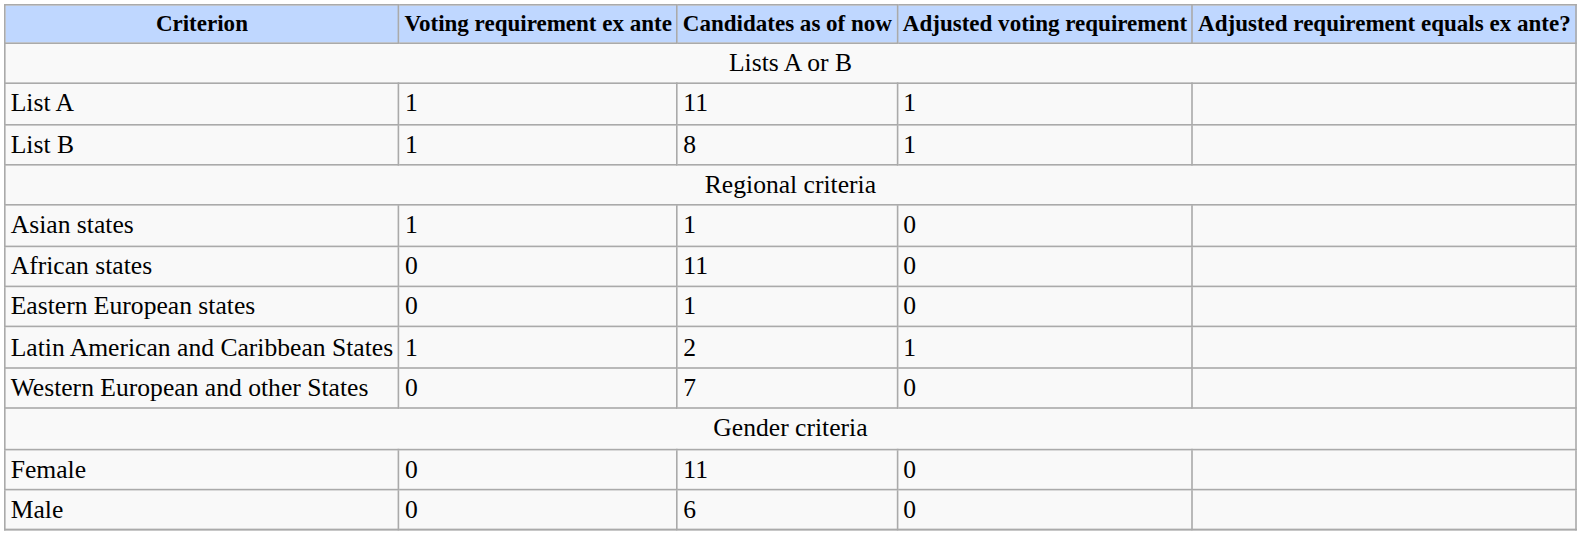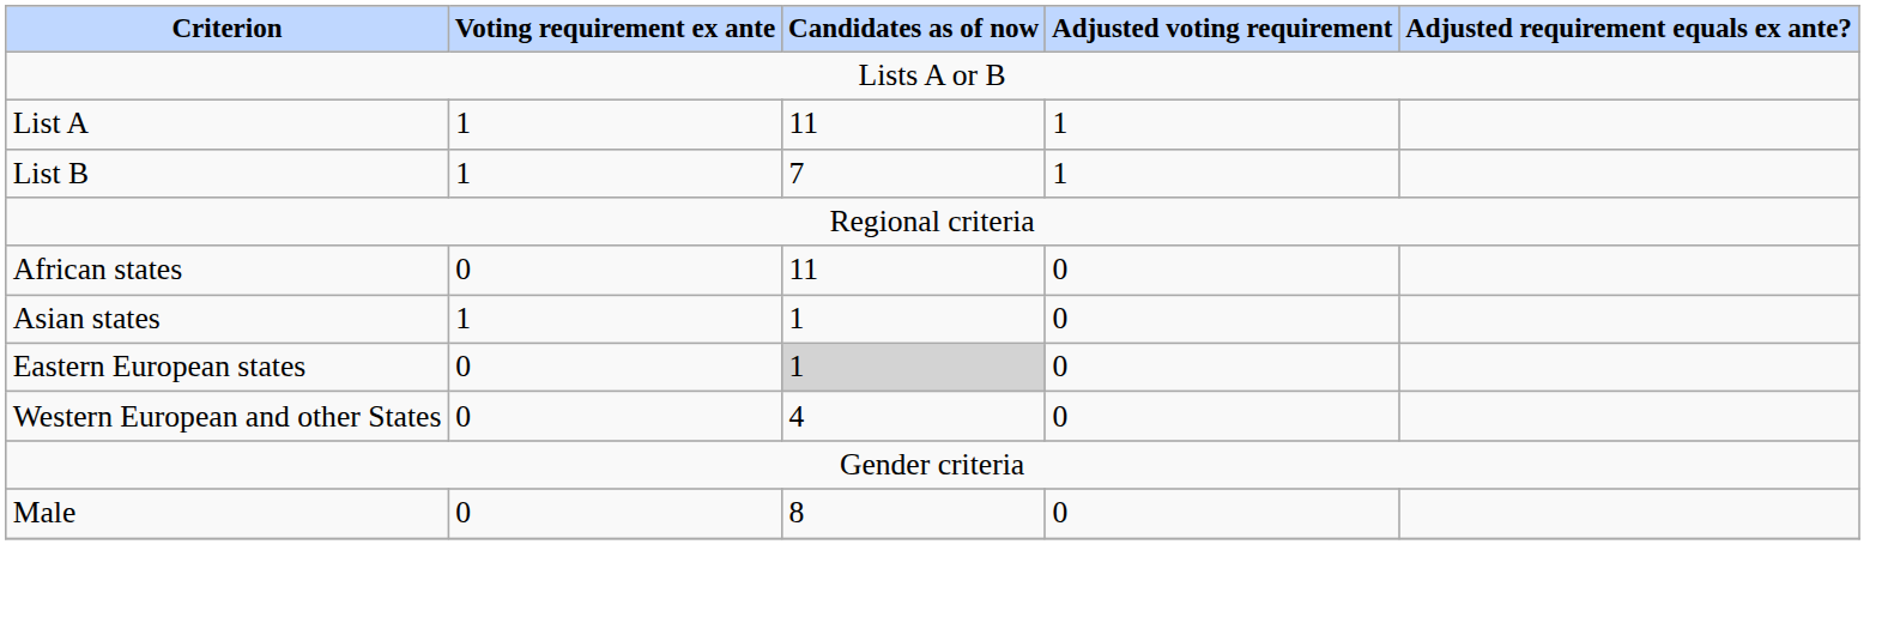List B | Candidates as of now: 8 -> 7
rows swapped: African states <-> Asian states
Eastern European states | Candidates as of now: no background -> lightgrey background
- row: Latin American and Caribbean States | 1 | 2 | 1
Western European and other States | Candidates as of now: 7 -> 4
- row: Female | 0 | 11 | 0
Male | Candidates as of now: 6 -> 8
